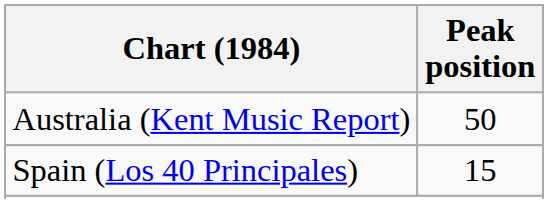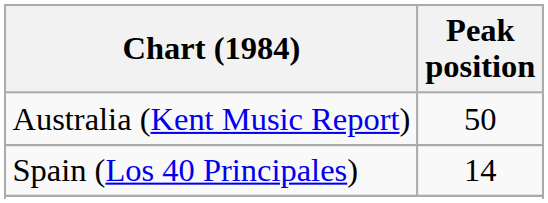Spain (Los 40 Principales) | Peak position: 15 -> 14
